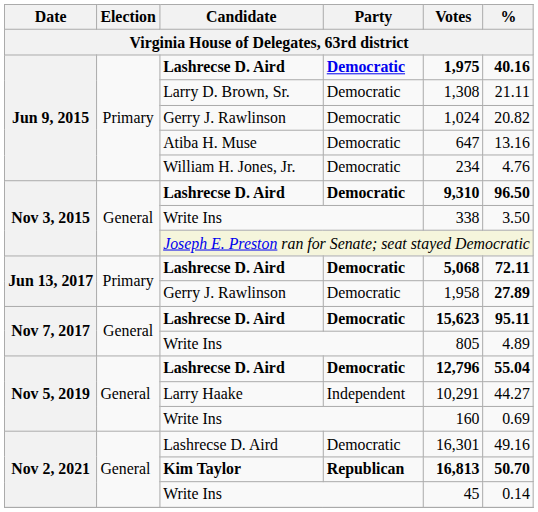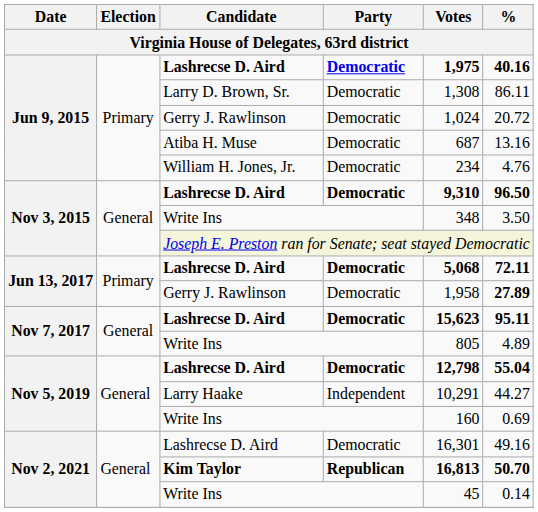Larry D. Brown, Sr. | %: 21.11 -> 86.11
Jun 9, 2015 / Gerry J. Rawlinson | %: 20.82 -> 20.72
Atiba H. Muse | Votes: 647 -> 687
Nov 3, 2015 / Write Ins | Votes: 338 -> 348
Nov 5, 2019 / Lashrecse D. Aird | Votes: 12,796 -> 12,798
